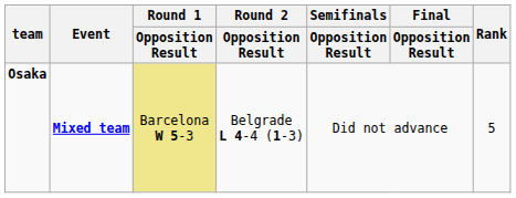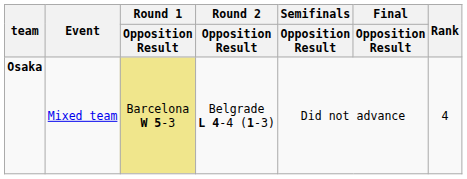Osaka | Event: bold -> normal
Osaka | Rank: 5 -> 4
